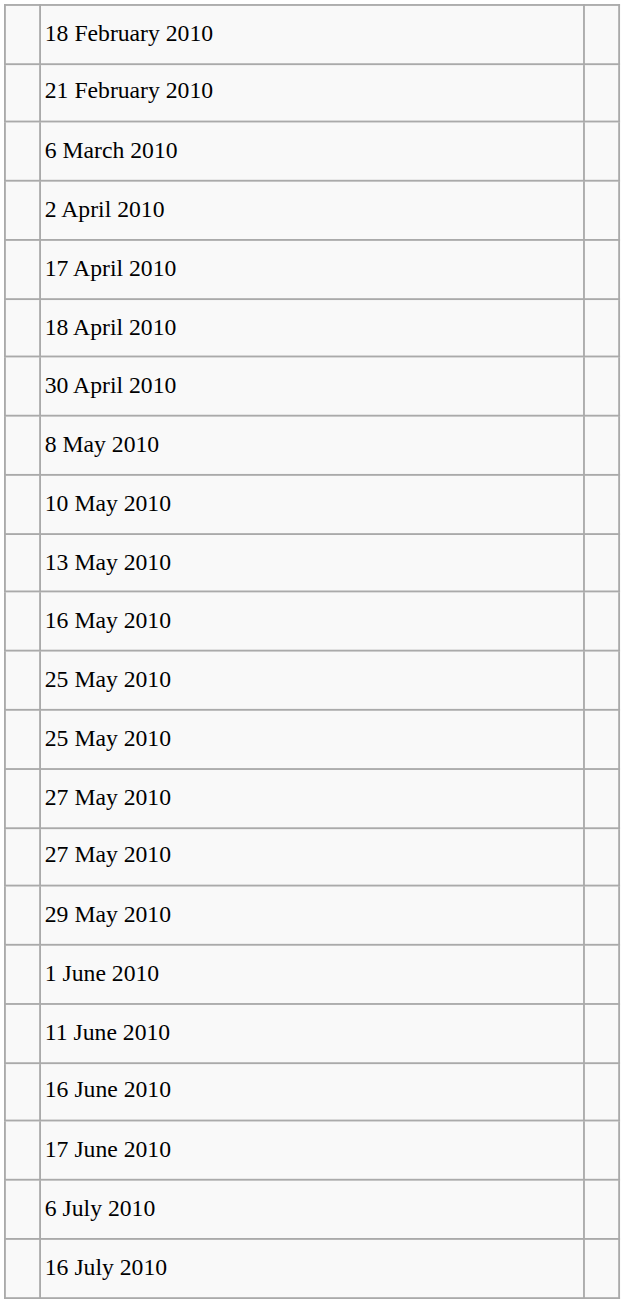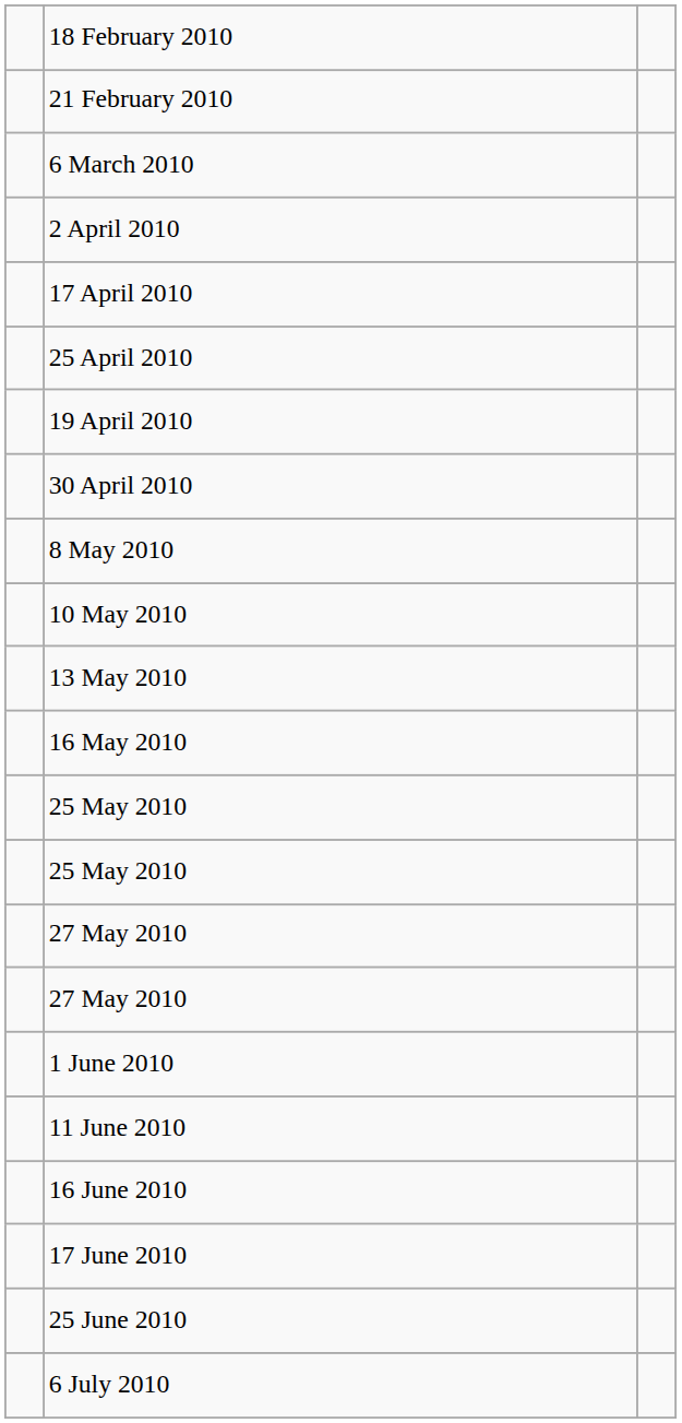- row: 18 April 2010
+ row: 25 April 2010
+ row: 19 April 2010
- row: 29 May 2010
+ row: 25 June 2010
- row: 16 July 2010
